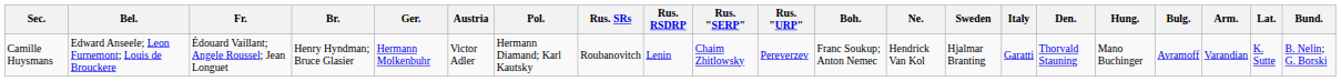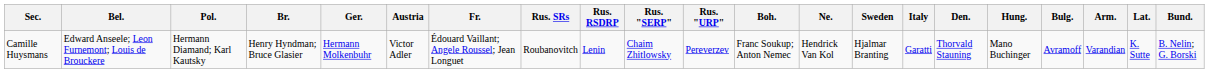columns swapped: Fr. <-> Pol.
